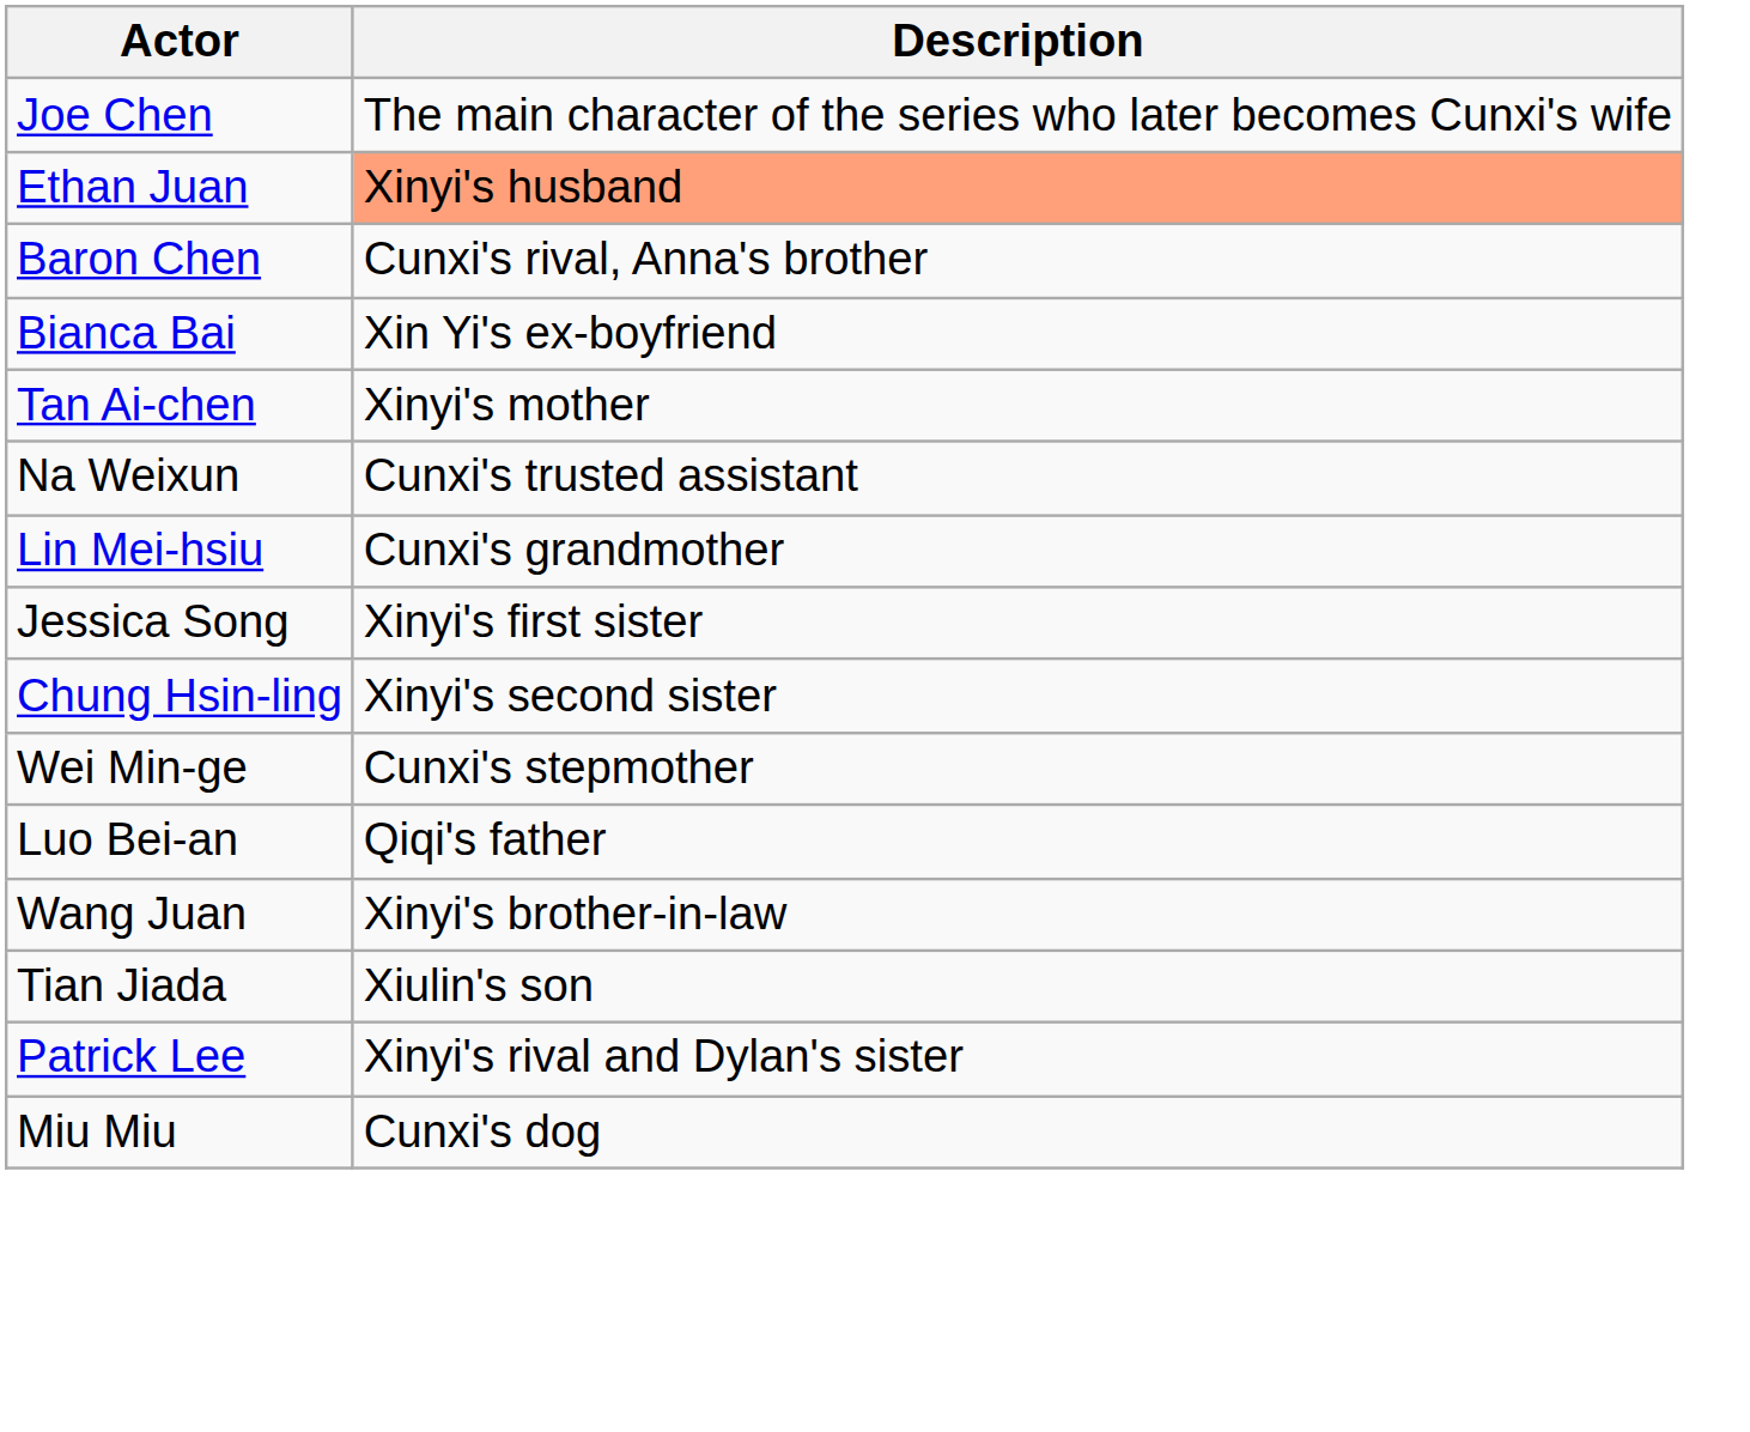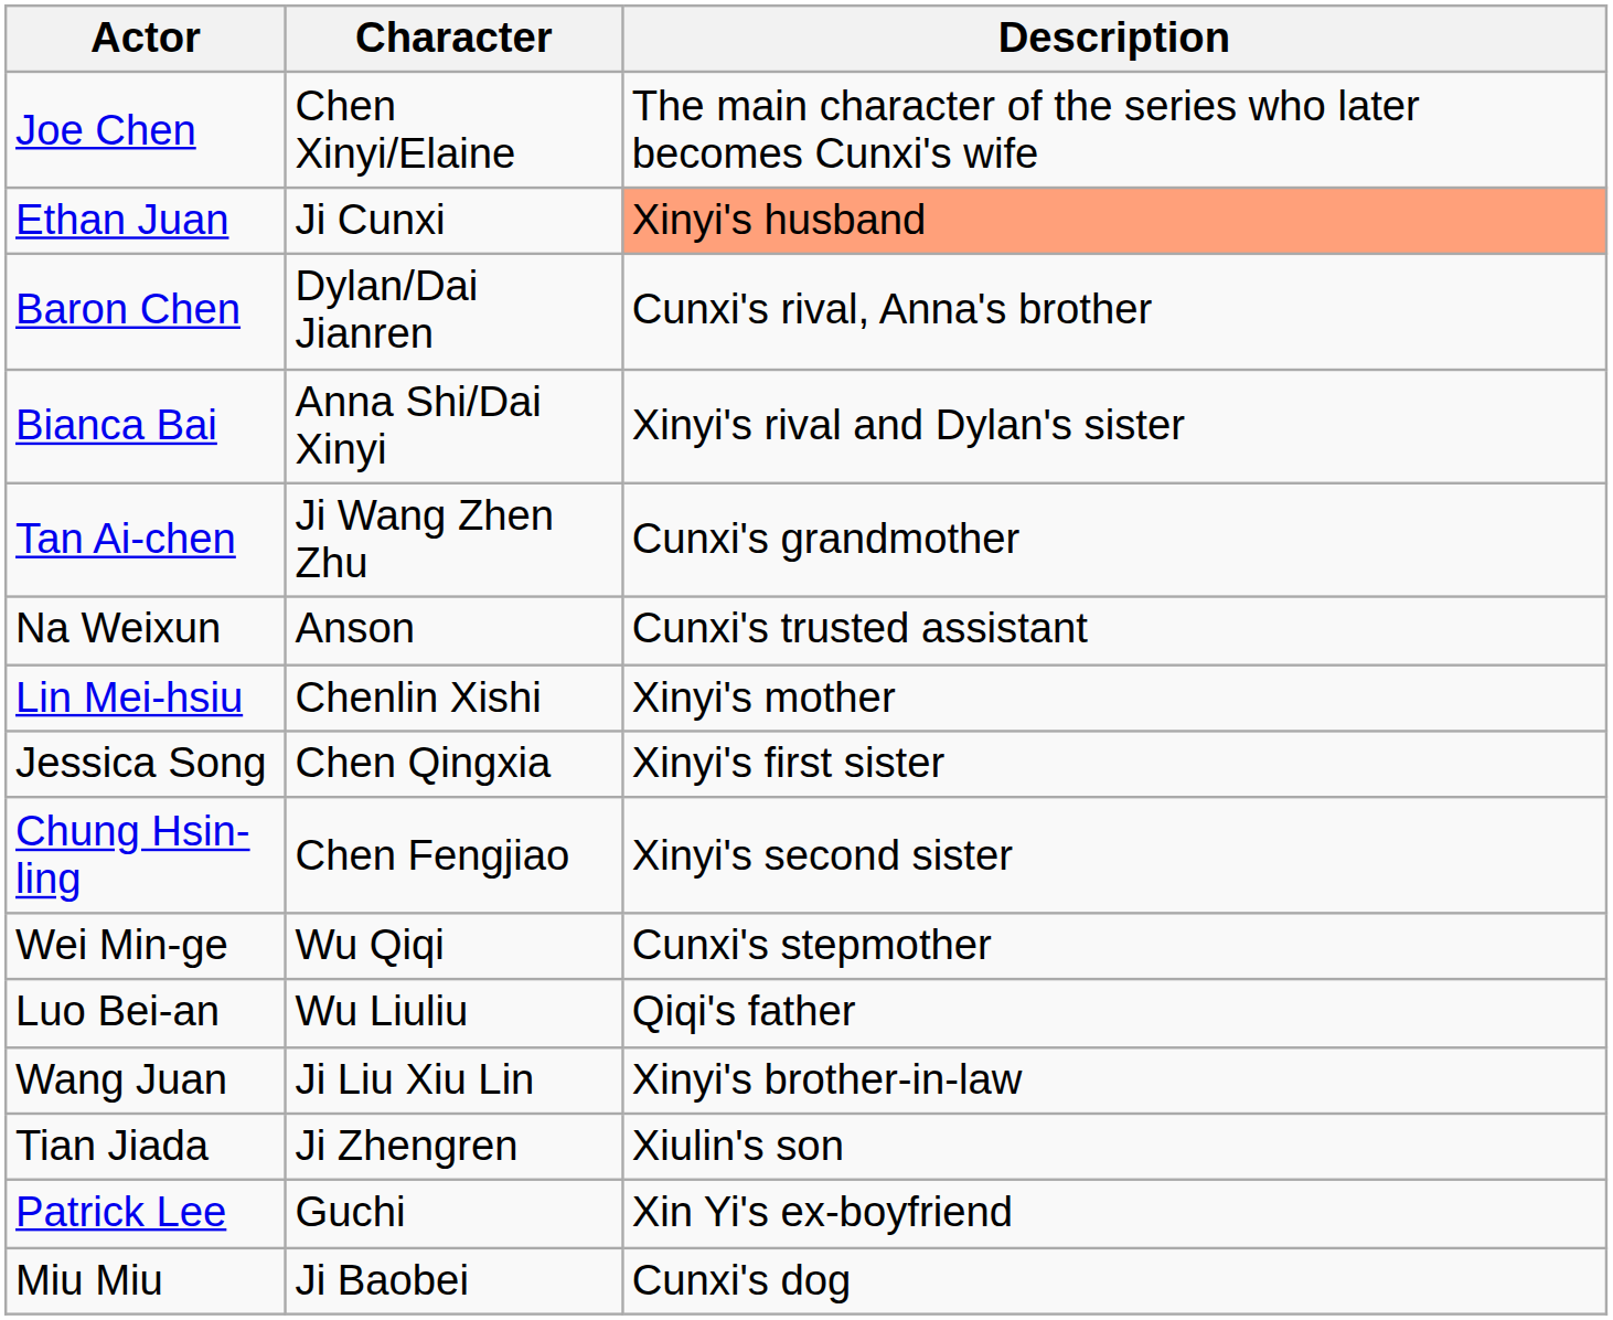+ column: Character | Chen Xinyi/Elaine | Ji Cunxi | Dylan/Dai Jianren | Anna Shi/Dai Xinyi | Ji Wang Zhen Zhu | Anson | Chenlin Xishi | Chen Qingxia | Chen Fengjiao | Wu Qiqi | Wu Liuliu | Ji Liu Xiu Lin | Ji Zhengren | Guchi | Ji Baobei
Bianca Bai | Description: Xin Yi's ex-boyfriend -> Xinyi's rival and Dylan's sister
Tan Ai-chen | Description: Xinyi's mother -> Cunxi's grandmother
Lin Mei-hsiu | Description: Cunxi's grandmother -> Xinyi's mother
Patrick Lee | Description: Xinyi's rival and Dylan's sister -> Xin Yi's ex-boyfriend
